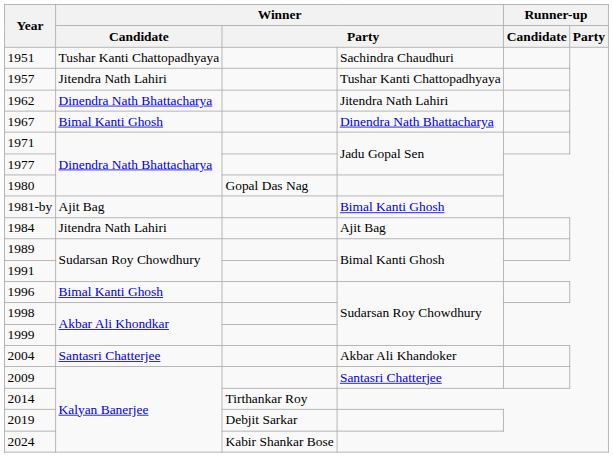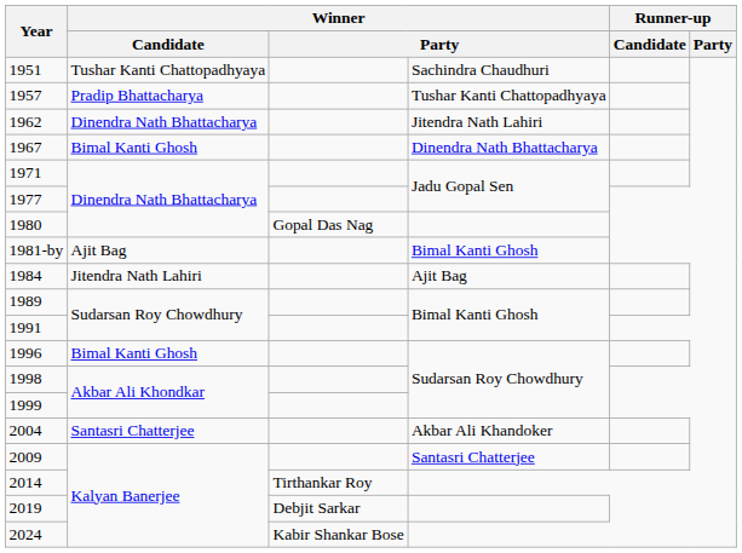1957 | Winner / Candidate: Jitendra Nath Lahiri -> Pradip Bhattacharya
